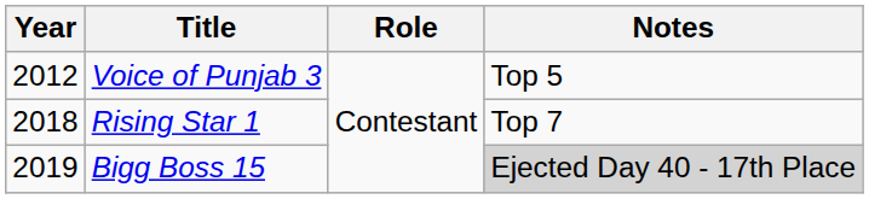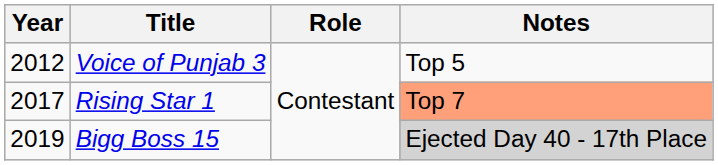Rising Star 1 | Year: 2018 -> 2017
Rising Star 1 | Notes: no background -> lightsalmon background
